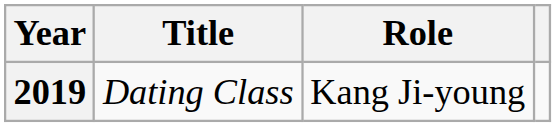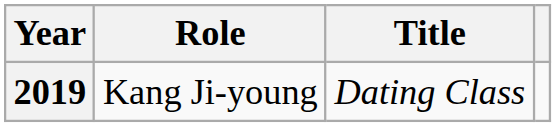columns swapped: Title <-> Role
